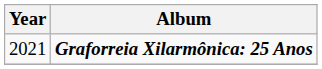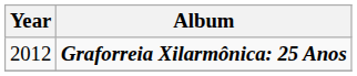Graforreia Xilarmônica: 25 Anos | Year: 2021 -> 2012
